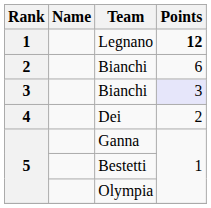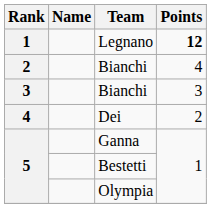2 / Bianchi | Points: 6 -> 4
3 / Bianchi | Points: lavender background -> no background
